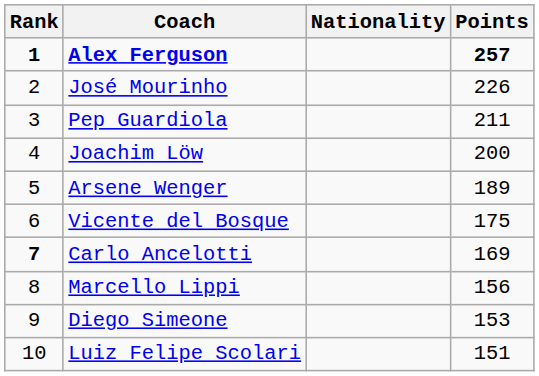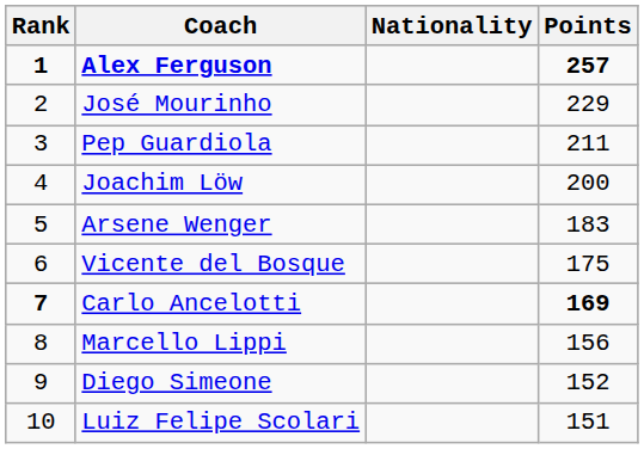José Mourinho | Points: 226 -> 229
Arsene Wenger | Points: 189 -> 183
Carlo Ancelotti | Points: normal -> bold
Diego Simeone | Points: 153 -> 152
